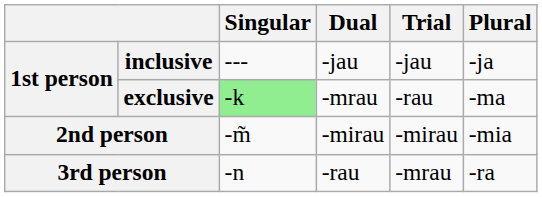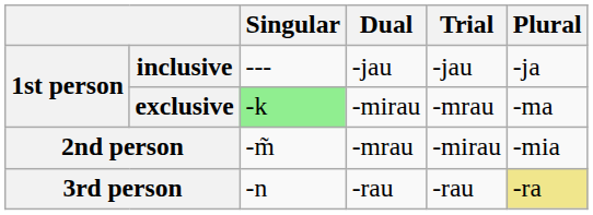exclusive | Dual: -mrau -> -mirau
exclusive | Trial: -rau -> -mrau
2nd person | Dual: -mirau -> -mrau
3rd person | Trial: -mrau -> -rau
3rd person | Plural: no background -> khaki background
